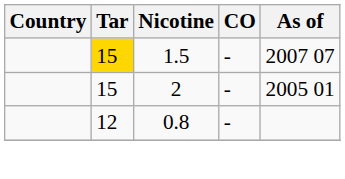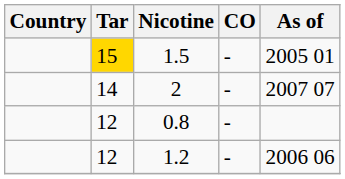1.5 | As of: 2007 07 -> 2005 01
2 | Tar: 15 -> 14
2 | As of: 2005 01 -> 2007 07
+ row: 12 | 1.2 | - | 2006 06
